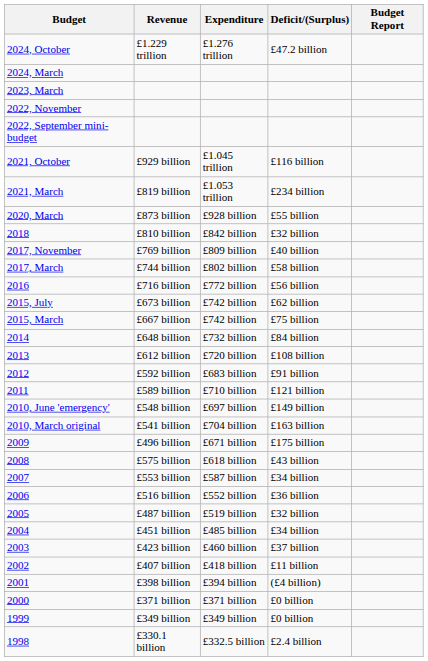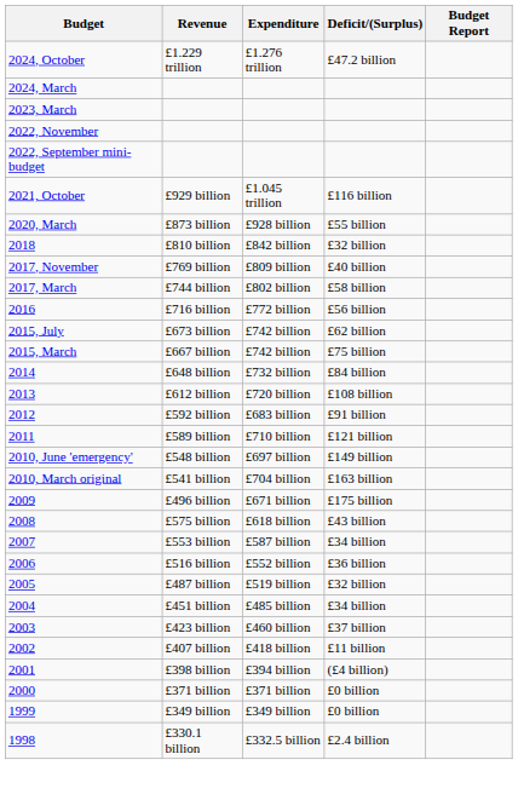- row: 2021, March | £819 billion | £1.053 trillion | £234 billion
